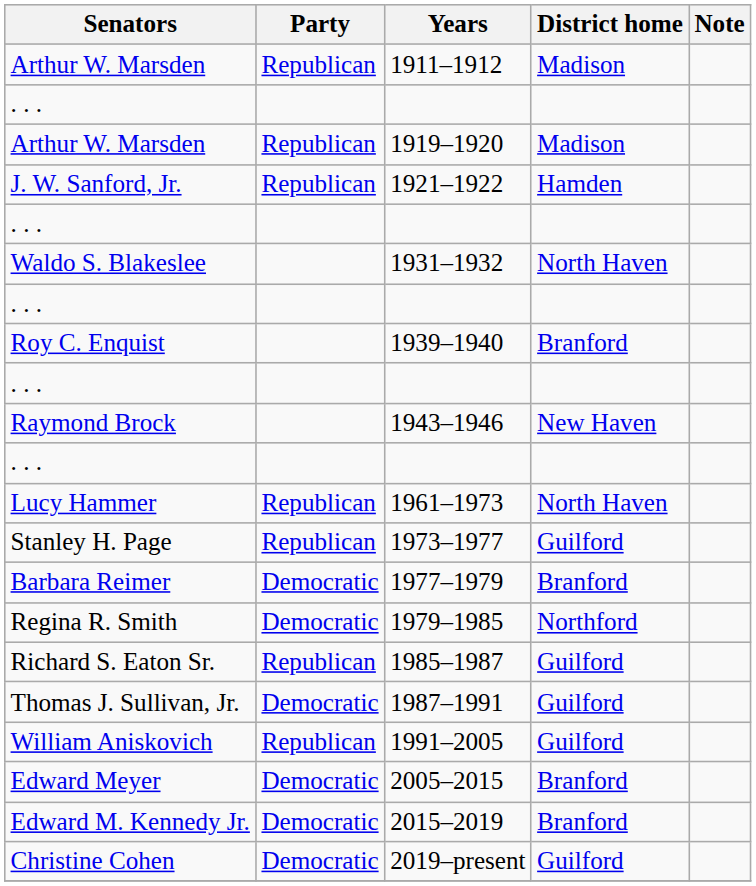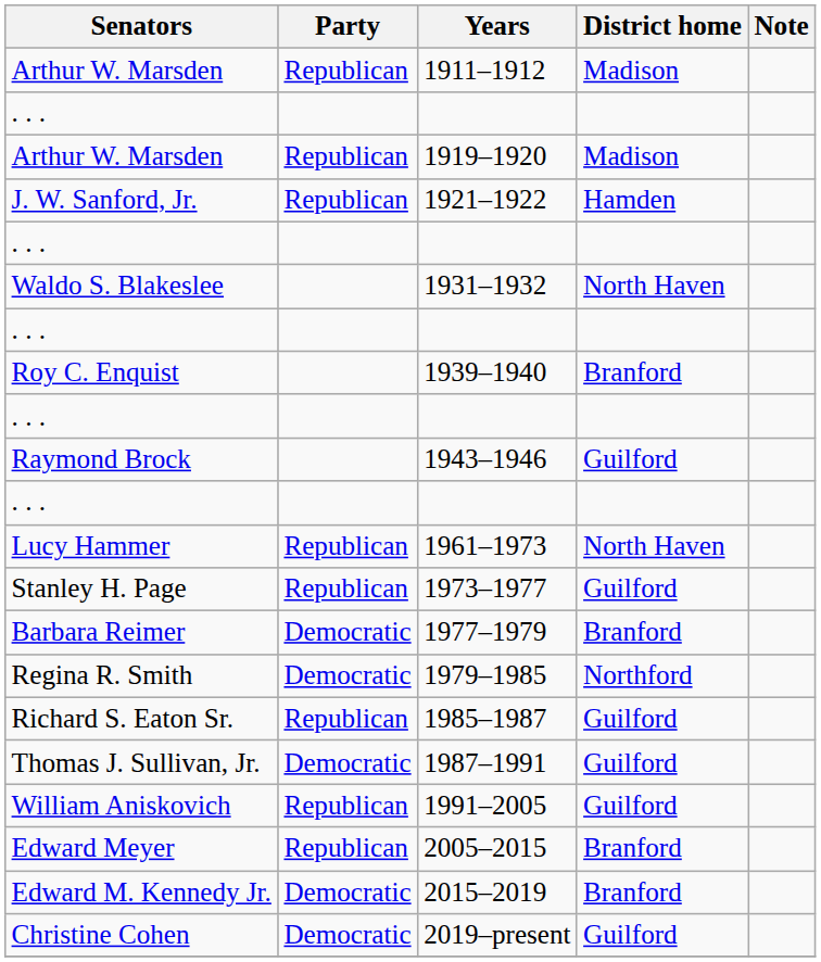1943–1946 | District home: New Haven -> Guilford
2005–2015 | Party: Democratic -> Republican
